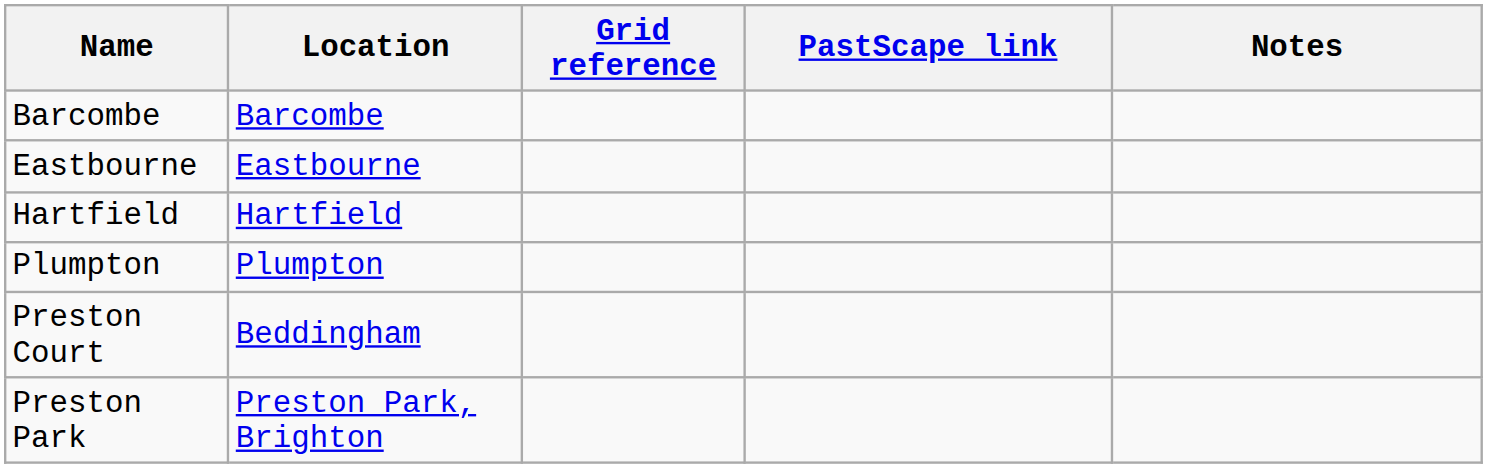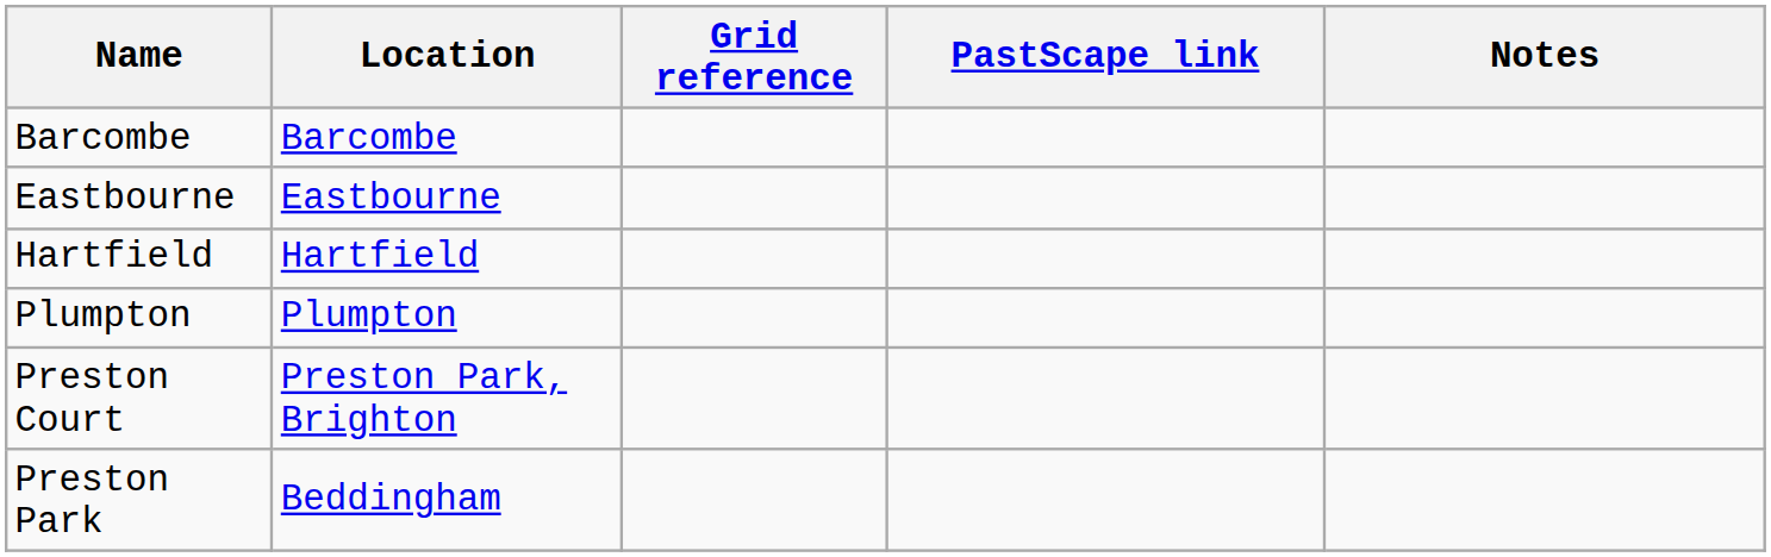Preston Court | Location: Beddingham -> Preston Park, Brighton
Preston Park | Location: Preston Park, Brighton -> Beddingham
